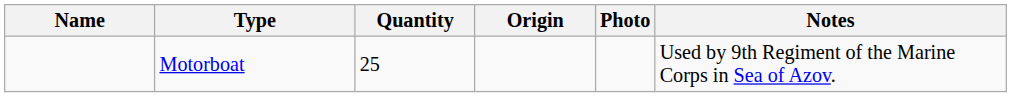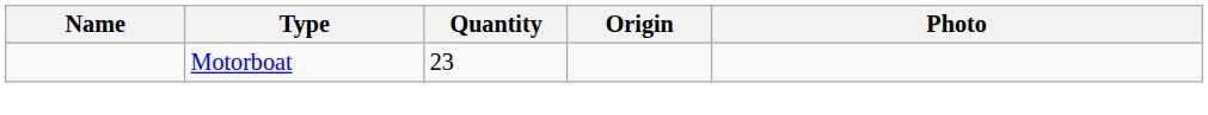- column: Notes | Used by 9th Regiment of the Marine Corps in Sea of Azov.
Motorboat | Quantity: 25 -> 23
